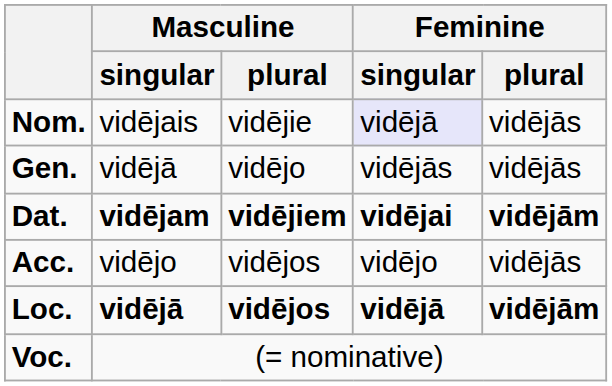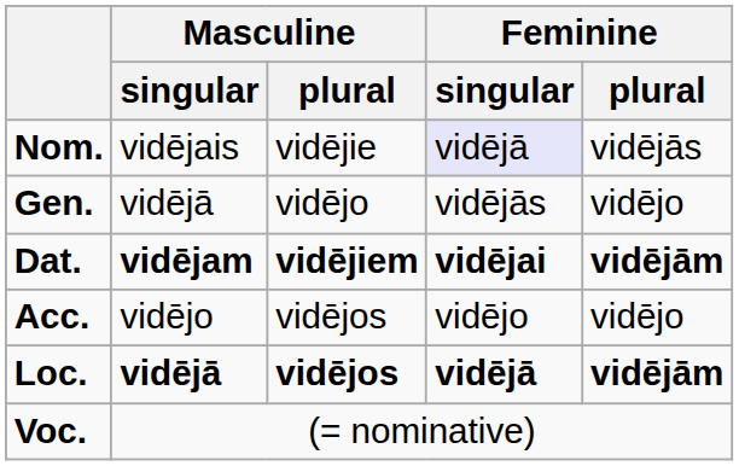Gen. | Feminine / plural: vidējās -> vidējo
Acc. | Feminine / plural: vidējās -> vidējo
